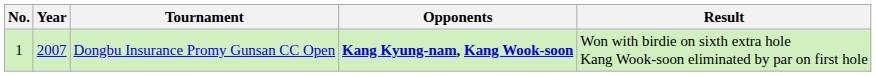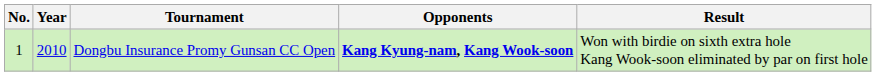Dongbu Insurance Promy Gunsan CC Open | Year: 2007 -> 2010
